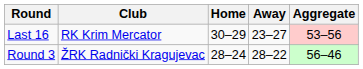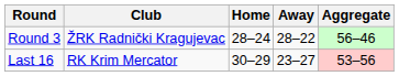rows swapped: Round 3 <-> Last 16
